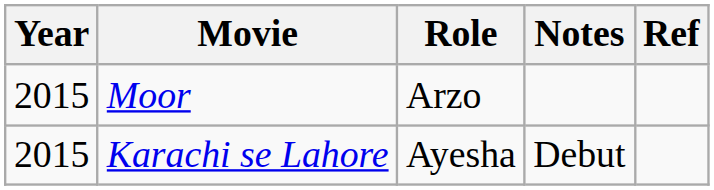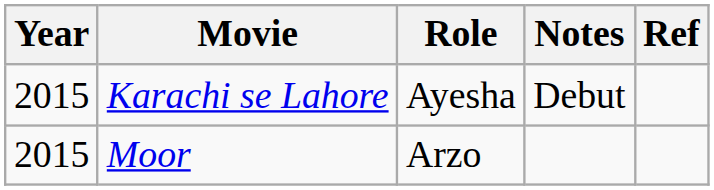rows swapped: Karachi se Lahore <-> Moor
